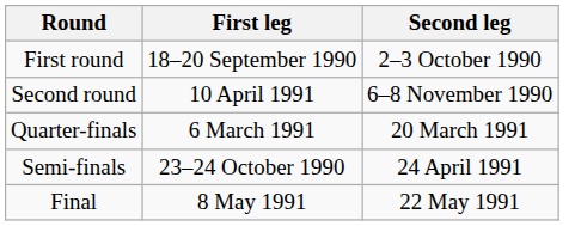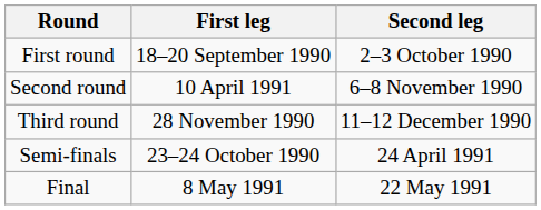+ row: Third round | 28 November 1990 | 11–12 December 1990
- row: Quarter-finals | 6 March 1991 | 20 March 1991
